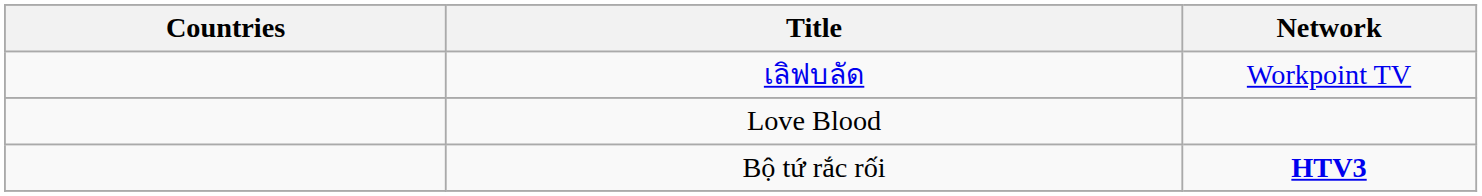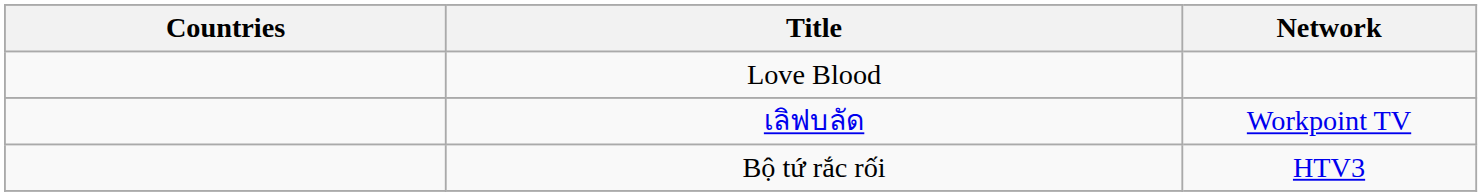rows swapped: Love Blood <-> เลิฟบลัด
Bộ tứ rắc rối | Network: bold -> normal
